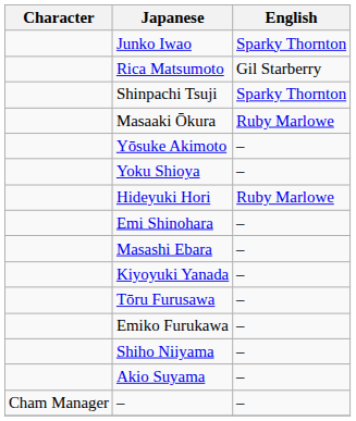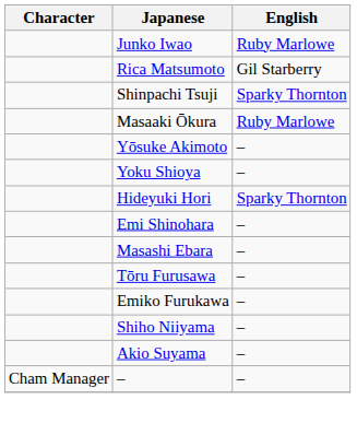Junko Iwao | English: Sparky Thornton -> Ruby Marlowe
Hideyuki Hori | English: Ruby Marlowe -> Sparky Thornton
- row: Kiyoyuki Yanada | –
